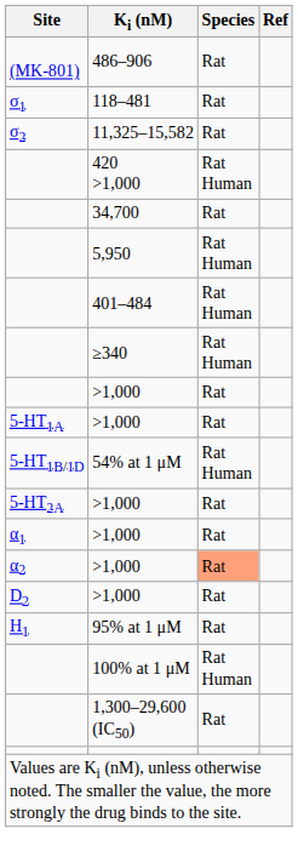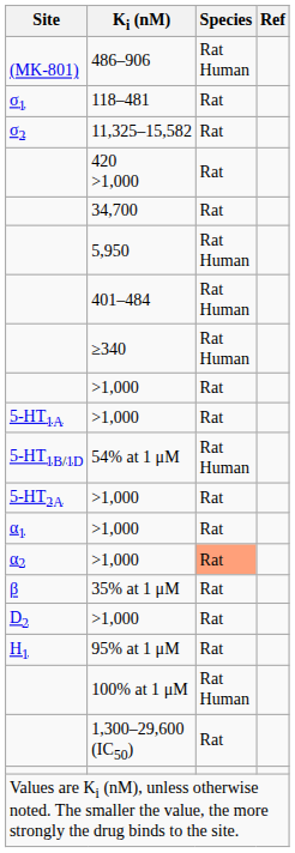486–906 | Species: Rat -> Rat Human
420 >1,000 | Species: Rat Human -> Rat
+ row: β | 35% at 1 μM | Rat
